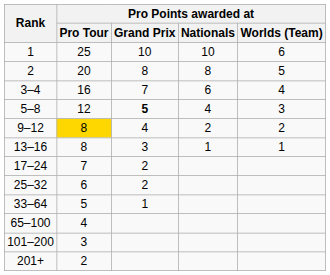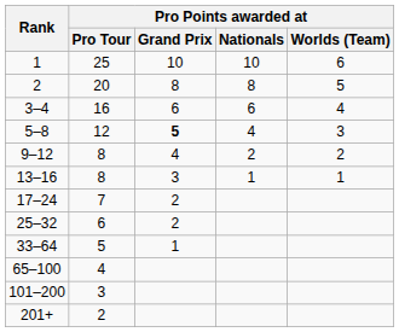3–4 | Pro Points awarded at / Grand Prix: 7 -> 6
9–12 | Pro Points awarded at / Pro Tour: gold background -> no background
